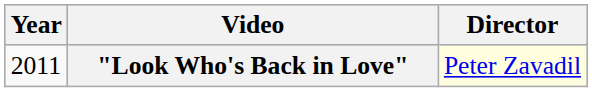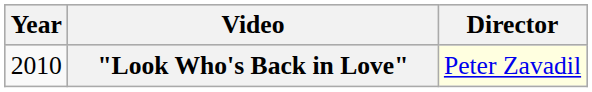"Look Who's Back in Love" | Year: 2011 -> 2010
